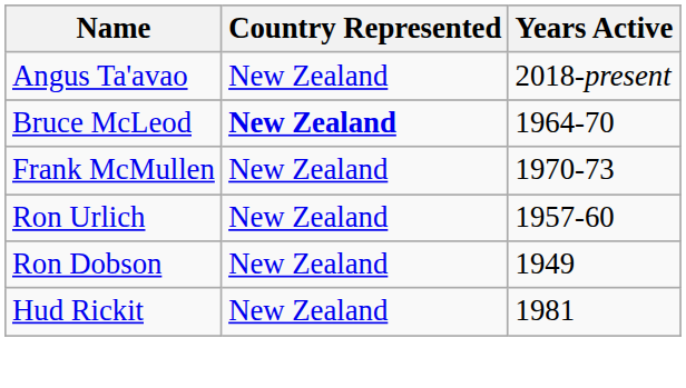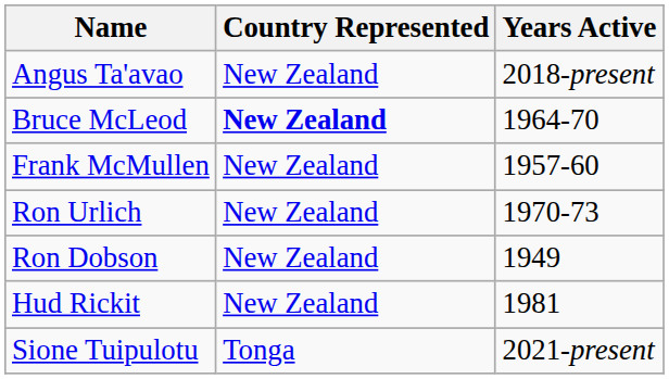Frank McMullen | Years Active: 1970-73 -> 1957-60
Ron Urlich | Years Active: 1957-60 -> 1970-73
+ row: Sione Tuipulotu | Tonga | 2021-present
